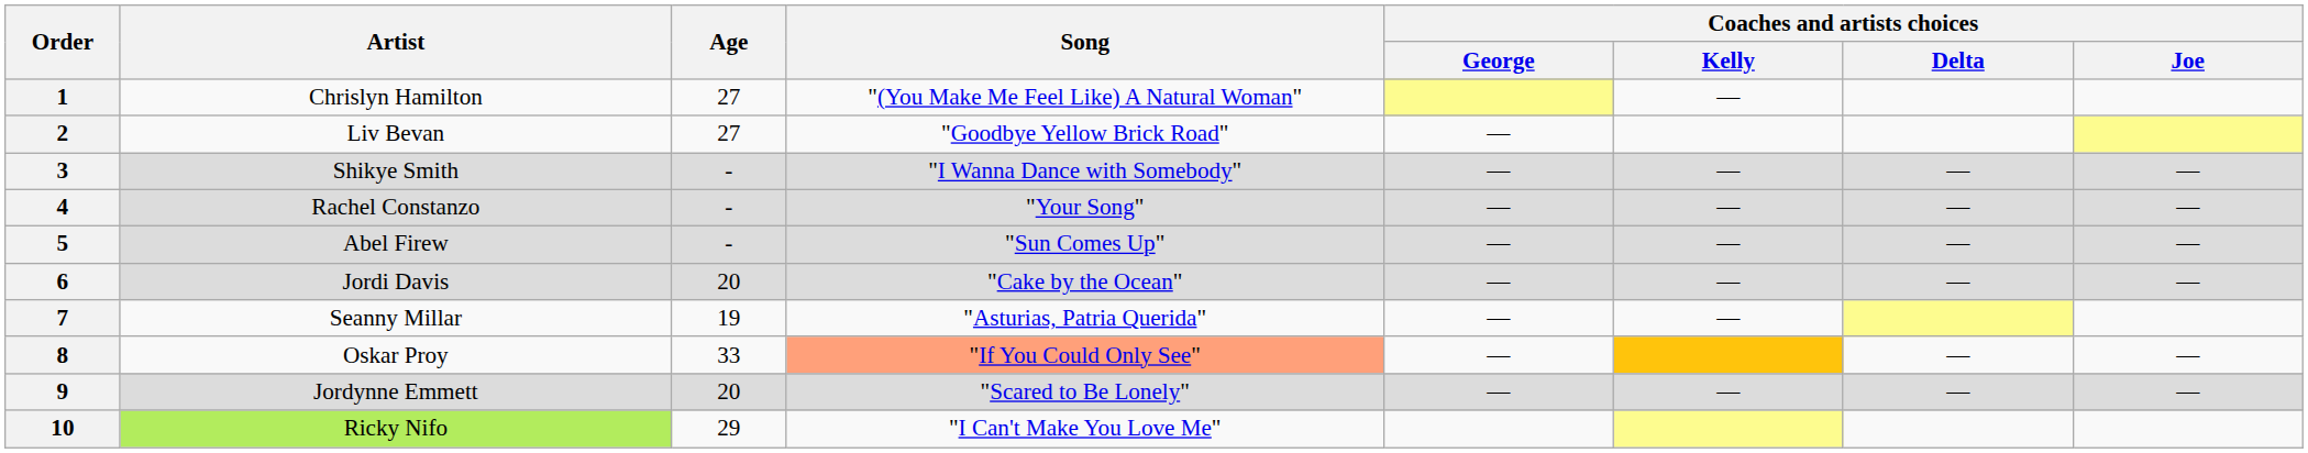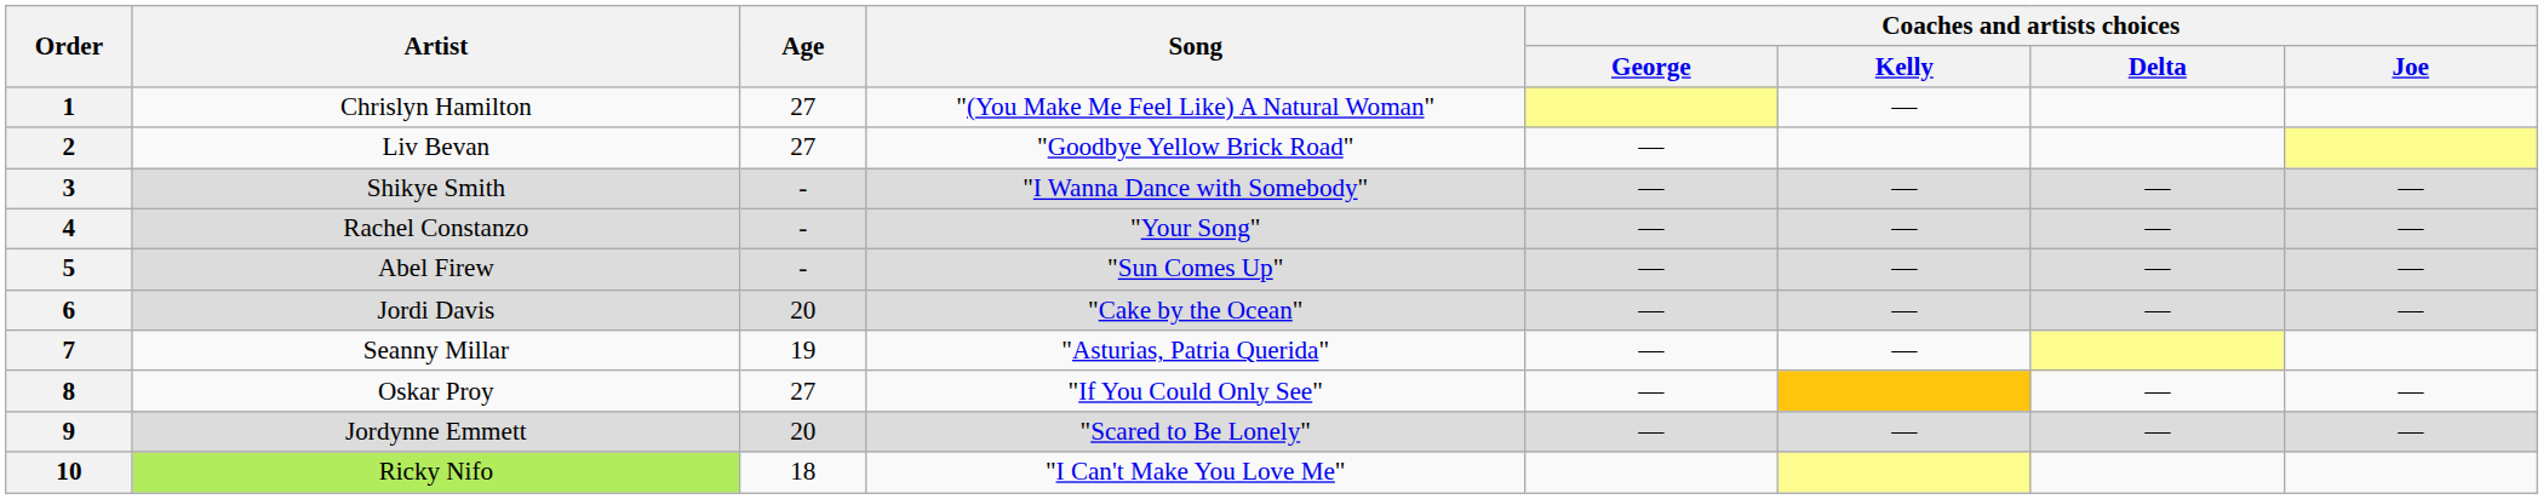8 | Age: 33 -> 27
8 | Song: lightsalmon background -> no background
10 | Age: 29 -> 18
